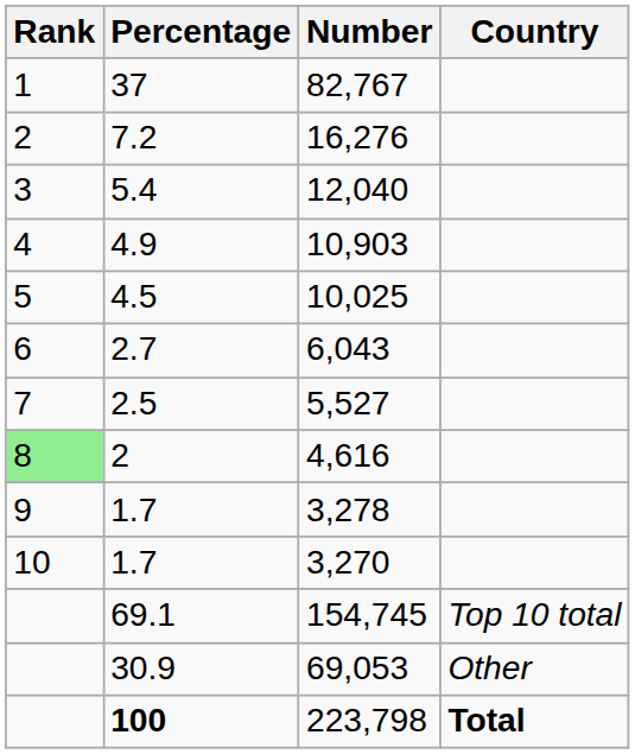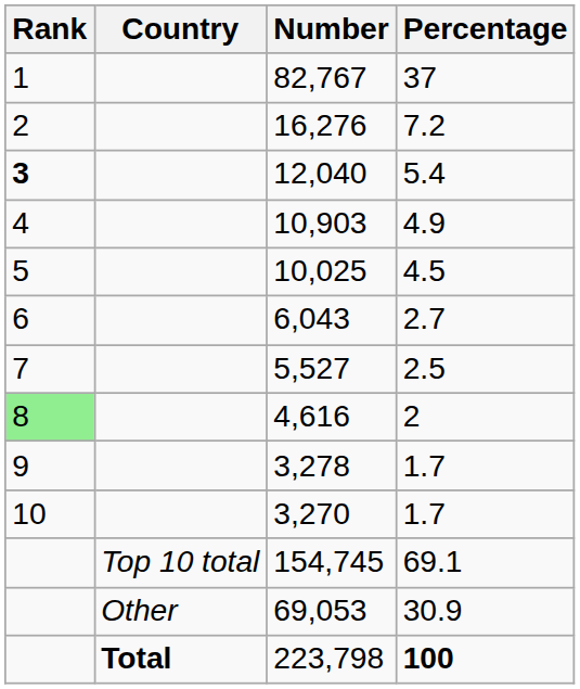columns swapped: Country <-> Percentage
12,040 | Rank: normal -> bold
